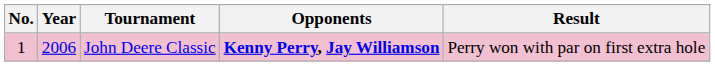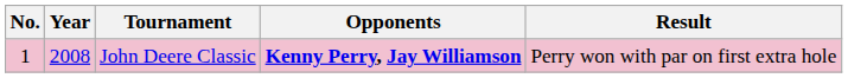John Deere Classic | Year: 2006 -> 2008
